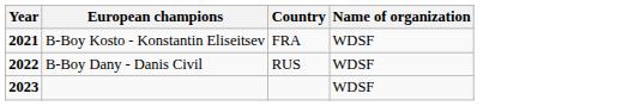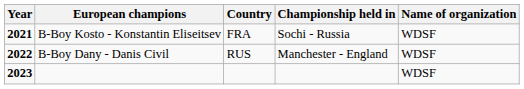+ column: Championship held in | Sochi - Russia | Manchester - England
